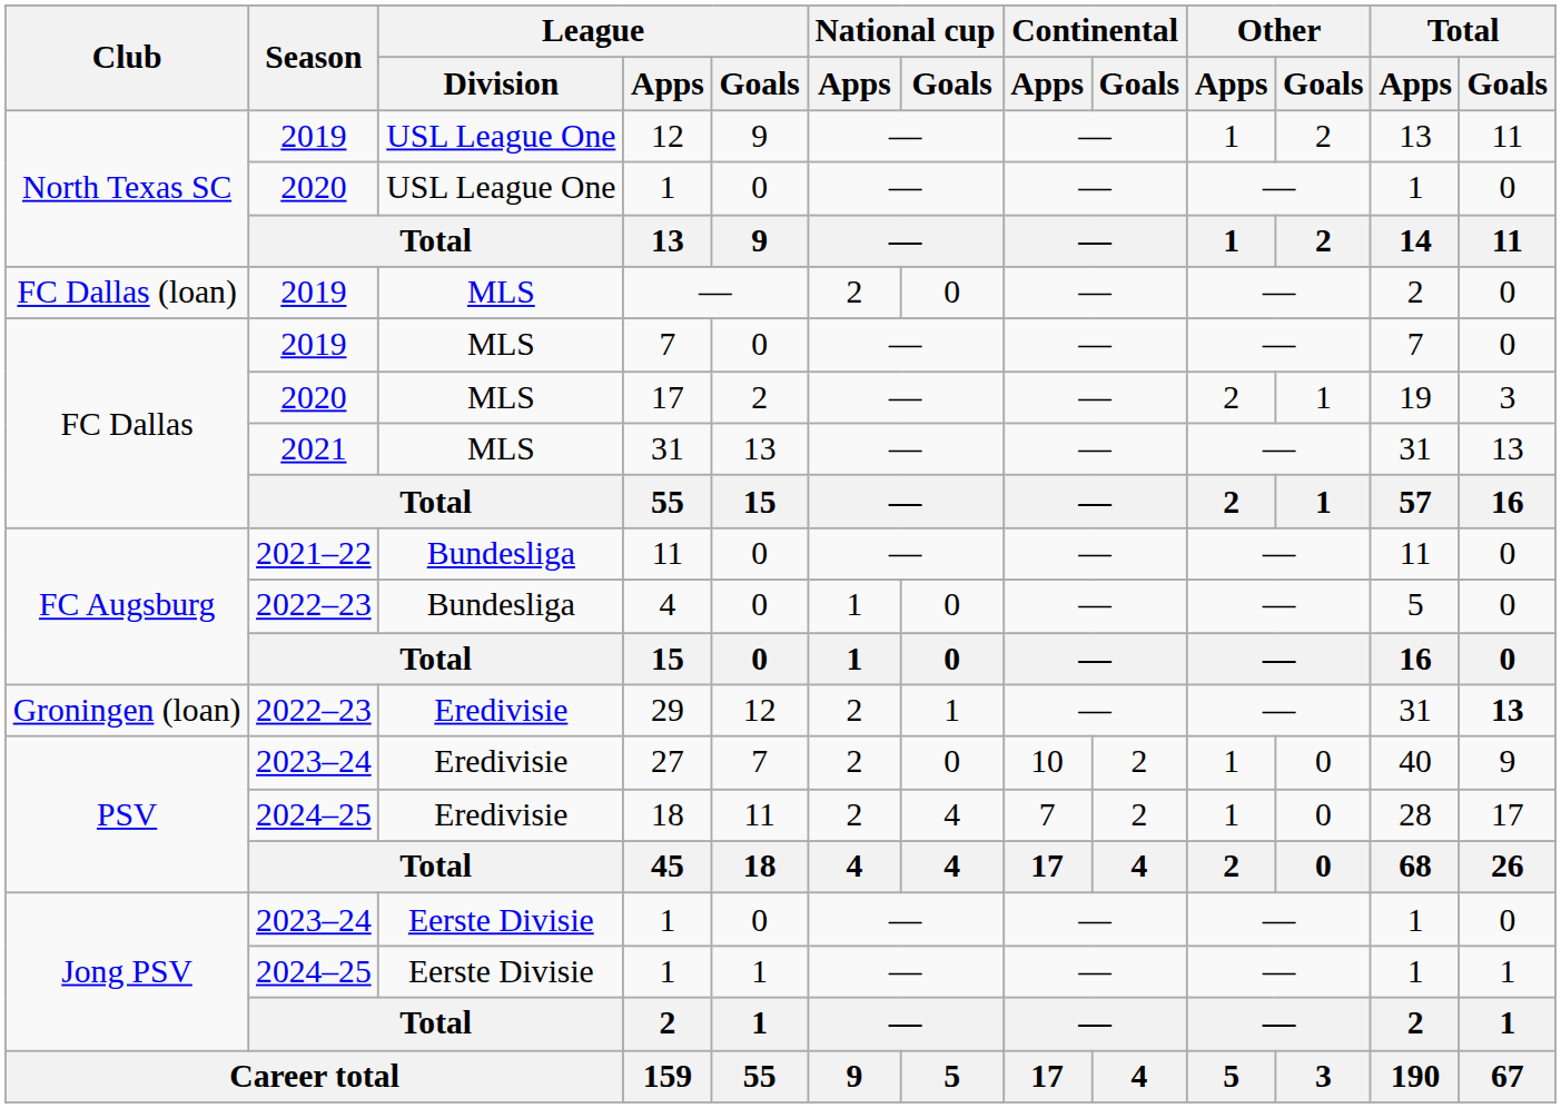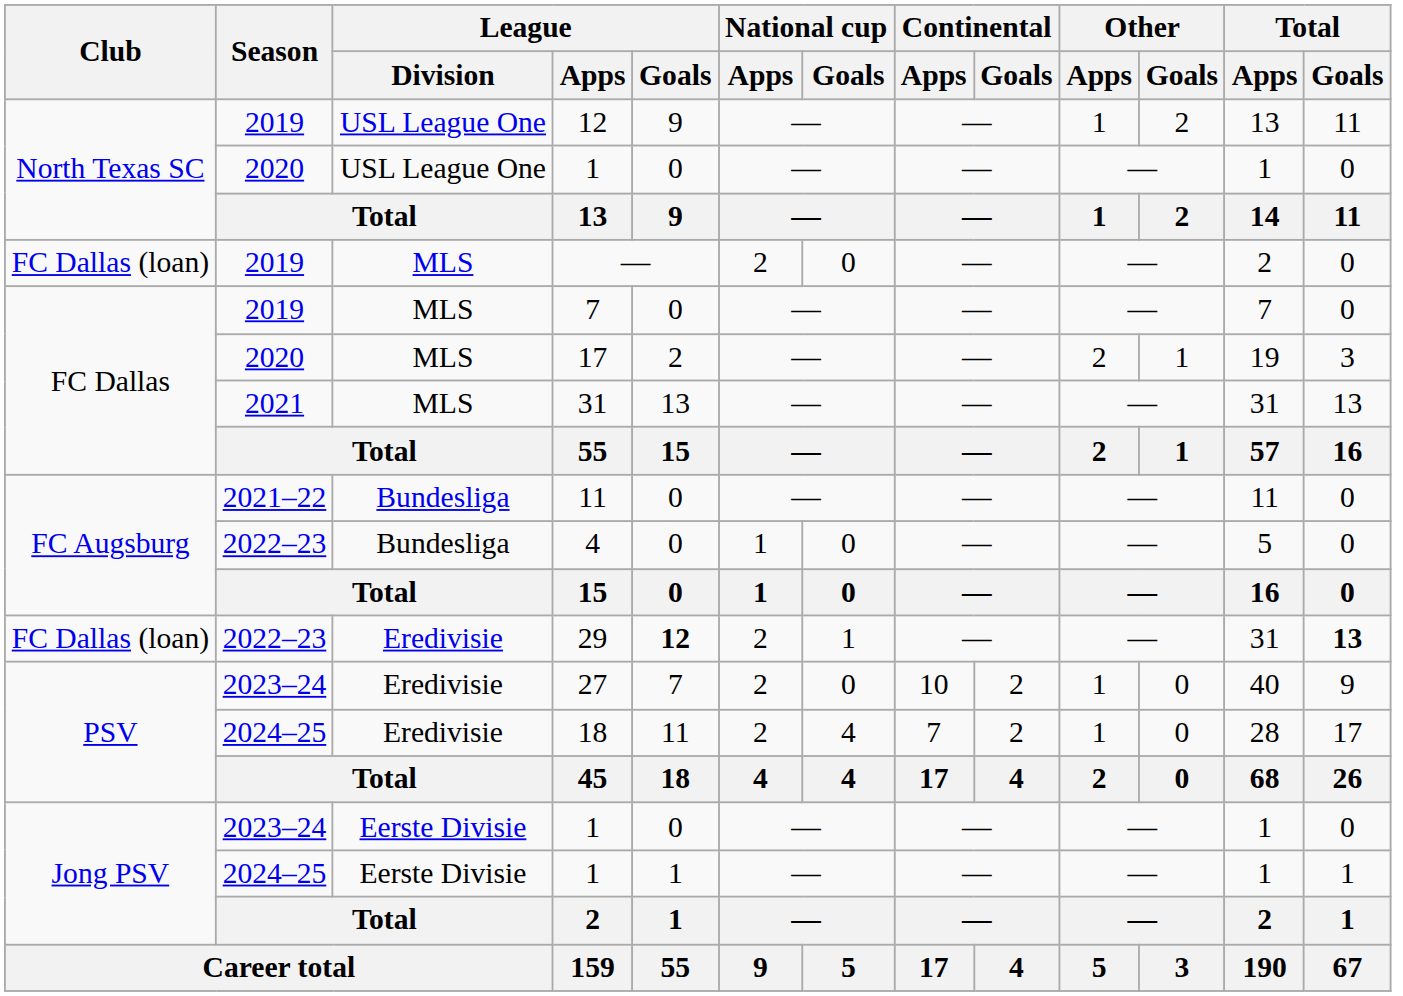29 | Club: Groningen (loan) -> FC Dallas (loan)
29 | League / Goals: normal -> bold
